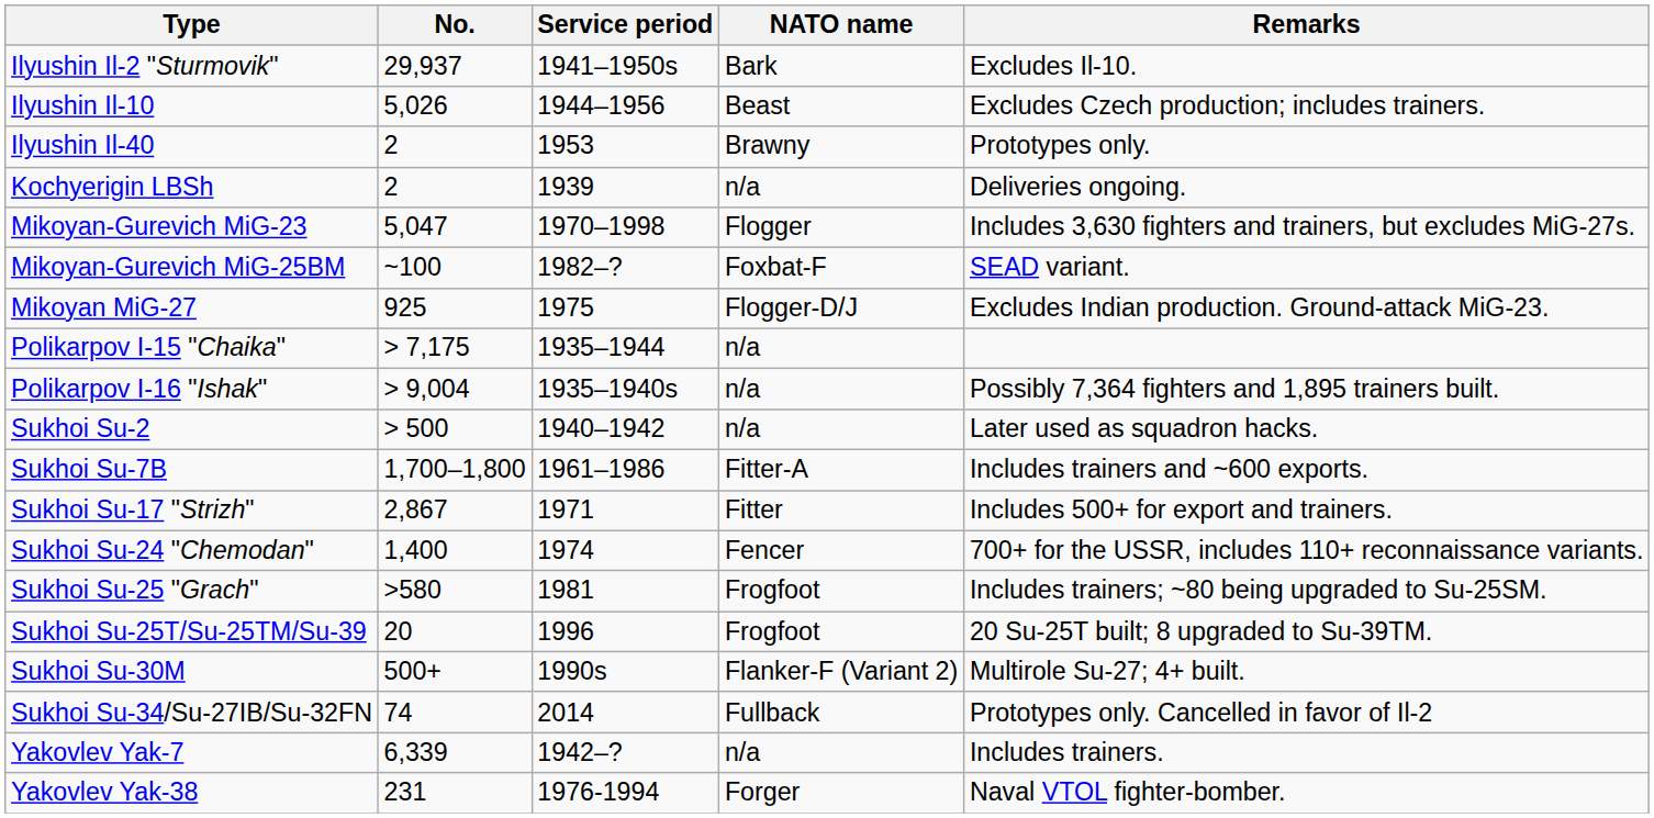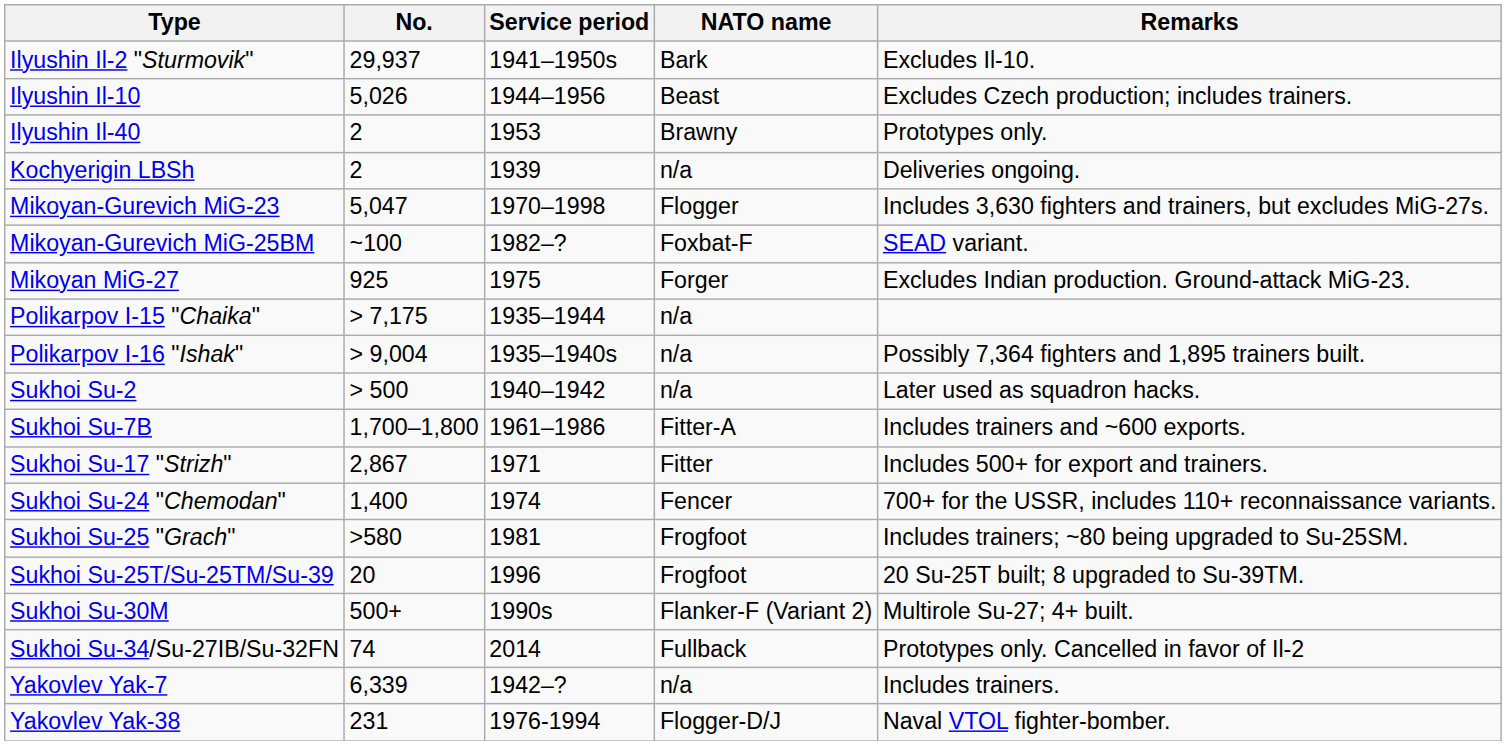Mikoyan MiG-27 | NATO name: Flogger-D/J -> Forger
Yakovlev Yak-38 | NATO name: Forger -> Flogger-D/J
